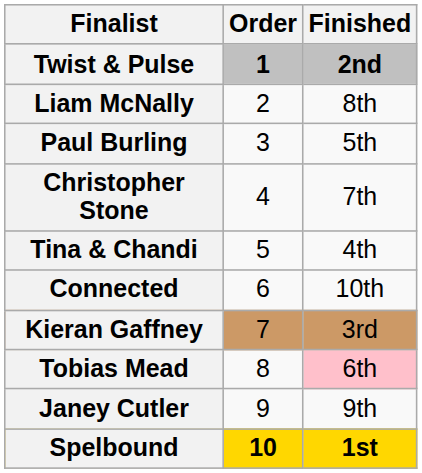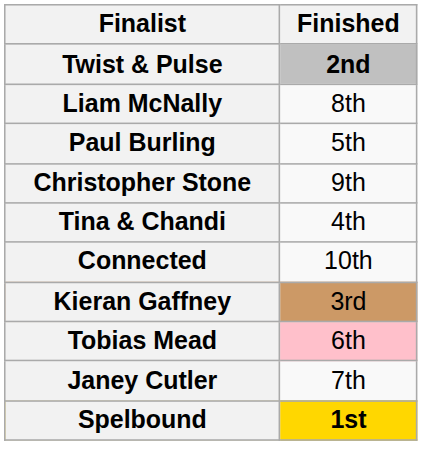- column: Order | 1 | 2 | 3 | 4 | 5 | 6 | 7 | 8 | 9 | 10
Christopher Stone | Finished: 7th -> 9th
Janey Cutler | Finished: 9th -> 7th
